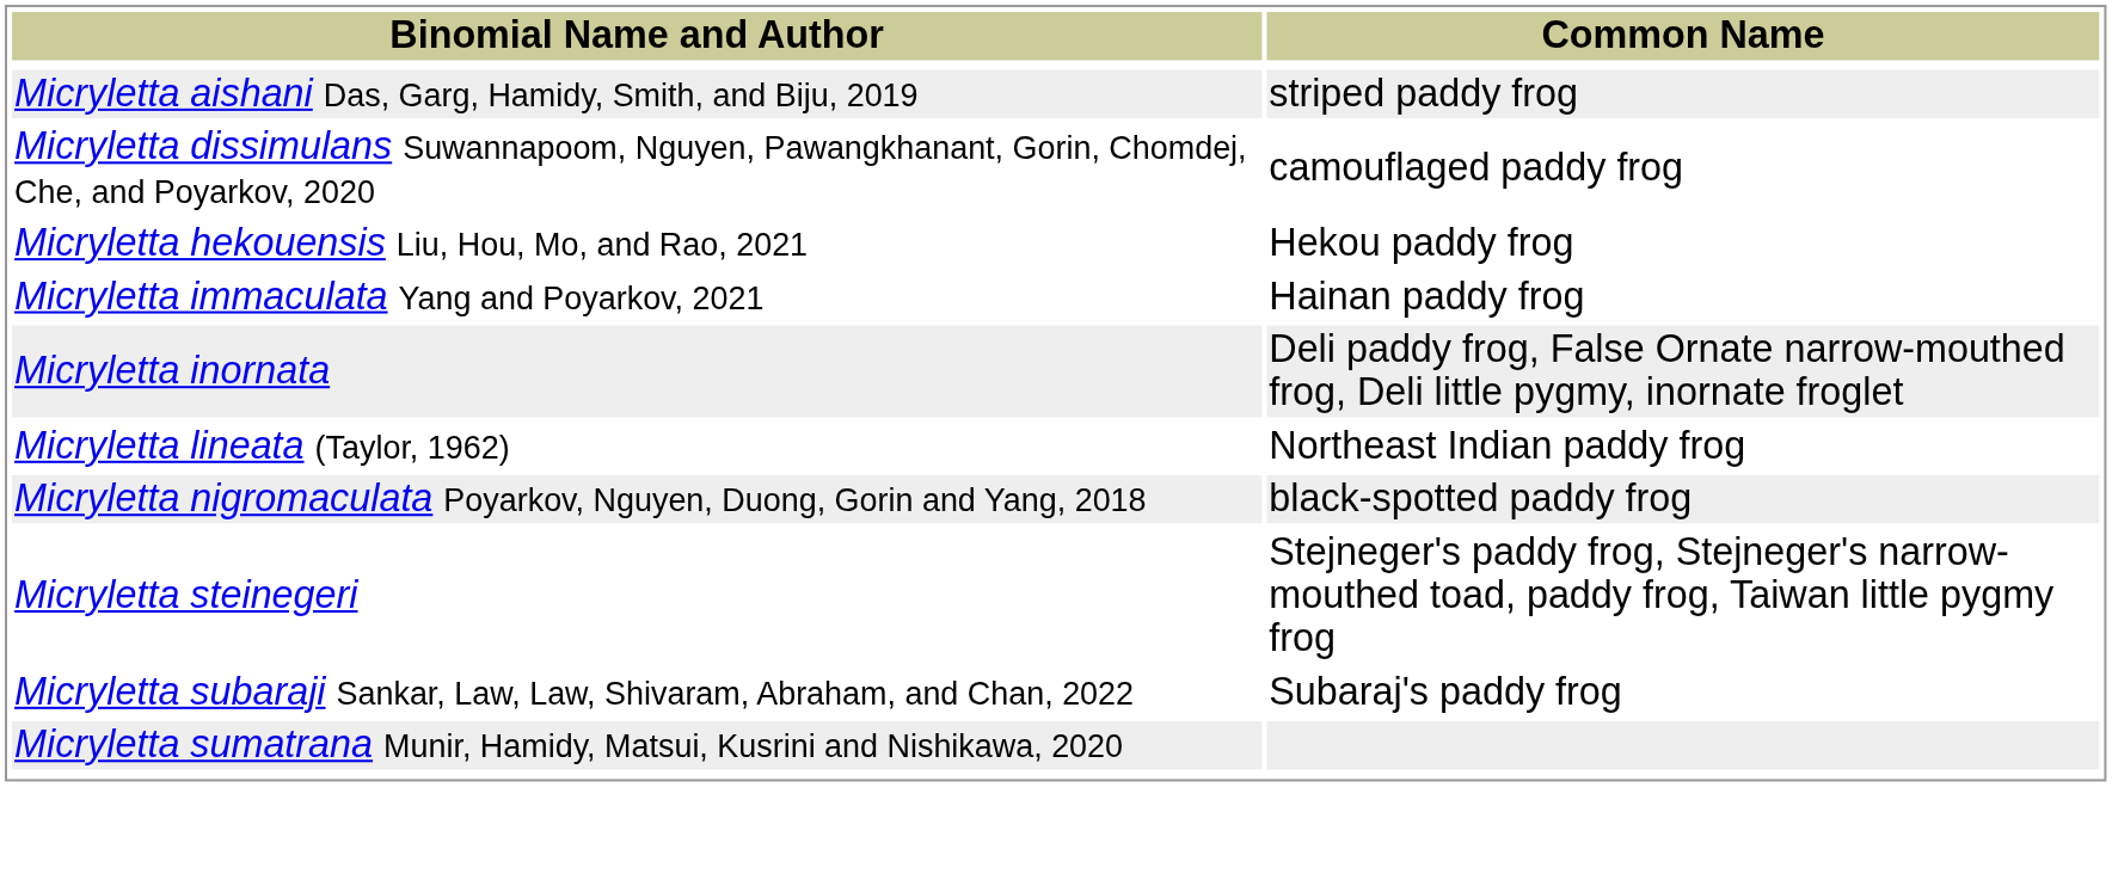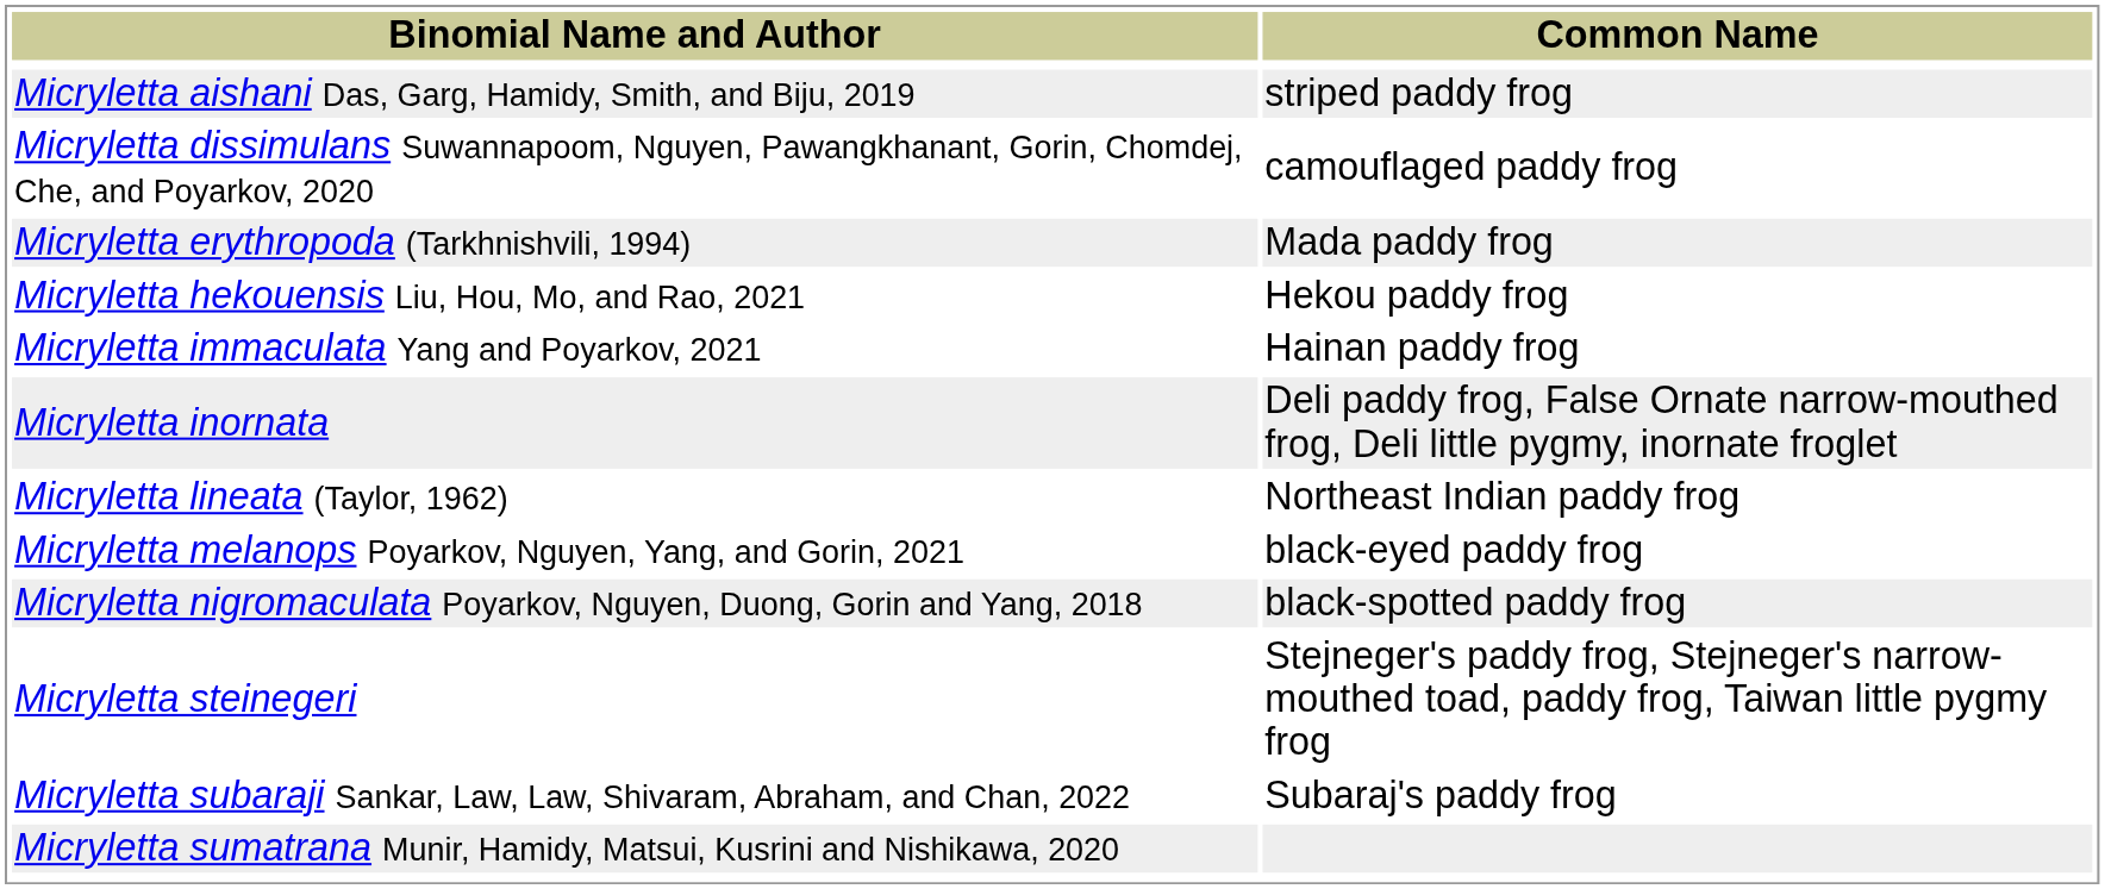+ row: Micryletta erythropoda (Tarkhnishvili, 1994) | Mada paddy frog
+ row: Micryletta melanops Poyarkov, Nguyen, Yang, and Gorin, 2021 | black-eyed paddy frog
